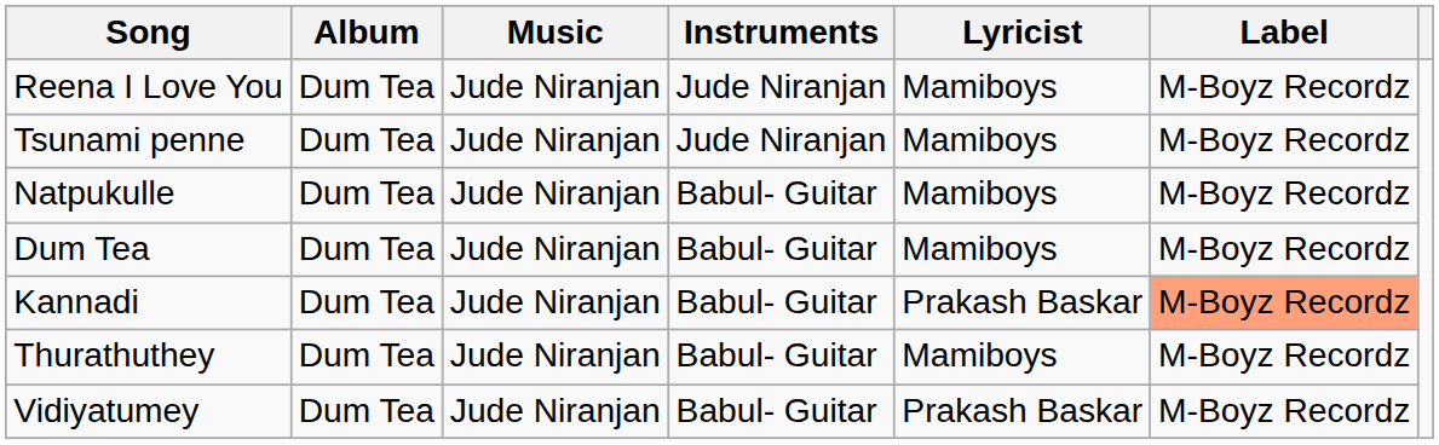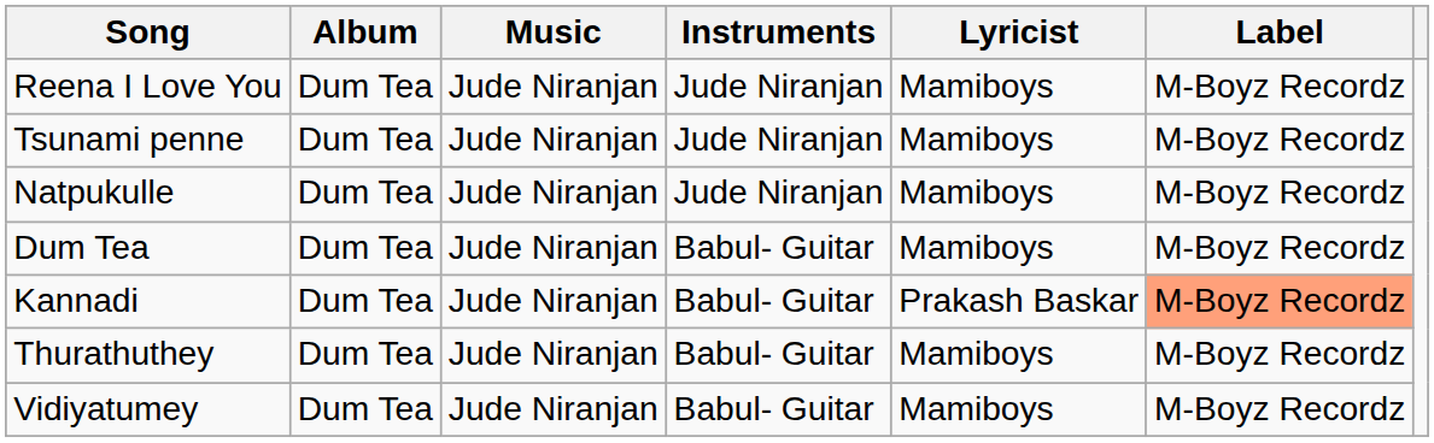Natpukulle | Instruments: Babul- Guitar -> Jude Niranjan
Vidiyatumey | Lyricist: Prakash Baskar -> Mamiboys
